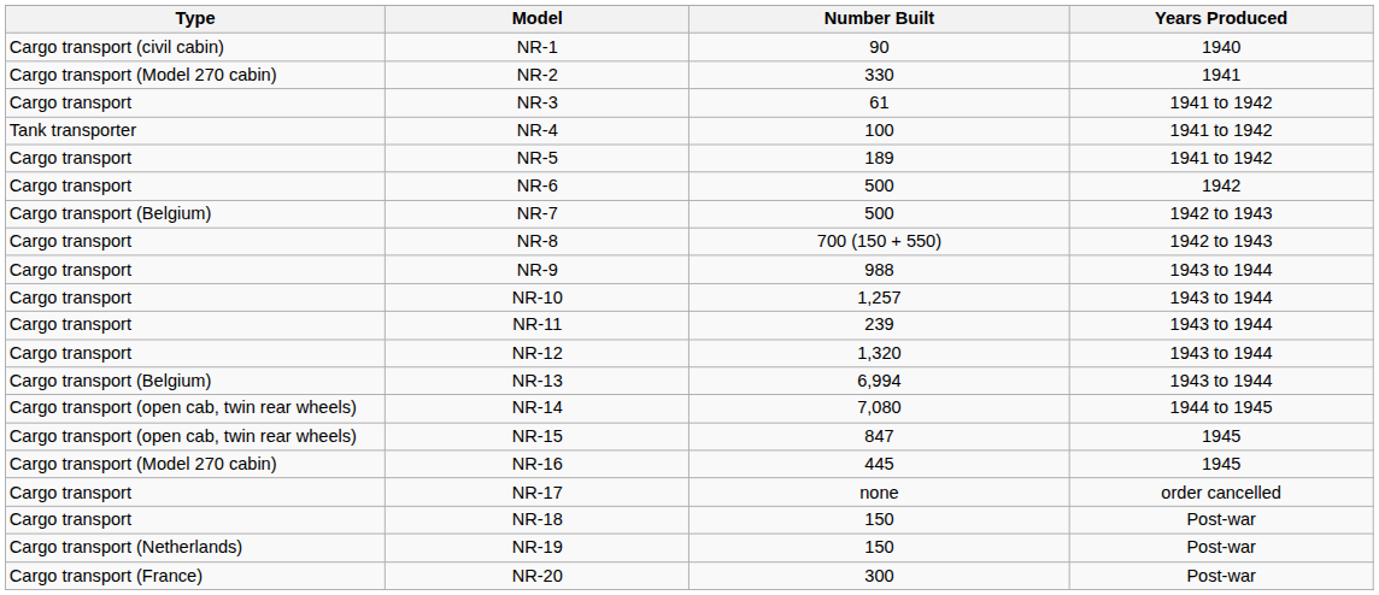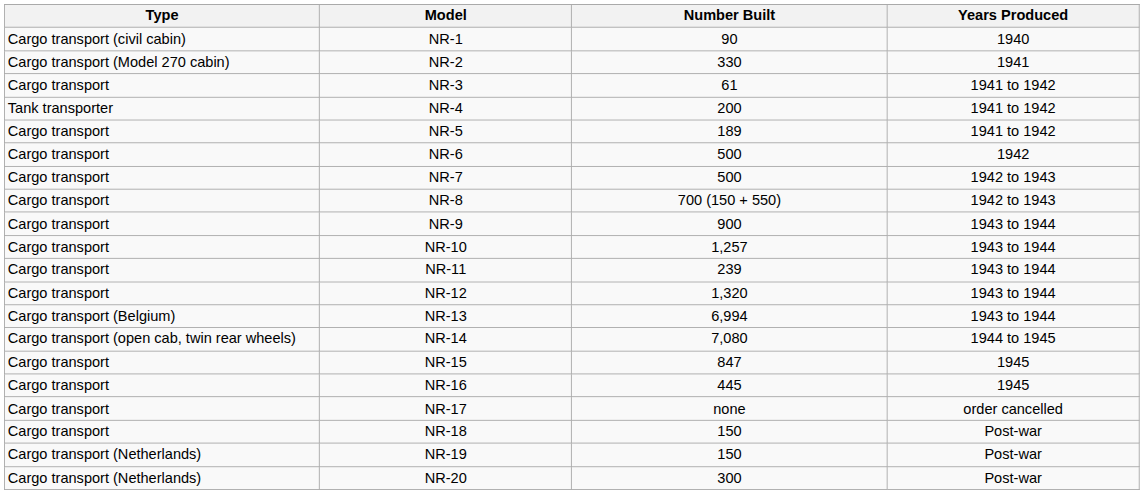NR-4 | Number Built: 100 -> 200
NR-7 | Type: Cargo transport (Belgium) -> Cargo transport
NR-9 | Number Built: 988 -> 900
NR-15 | Type: Cargo transport (open cab, twin rear wheels) -> Cargo transport
NR-16 | Type: Cargo transport (Model 270 cabin) -> Cargo transport
NR-20 | Type: Cargo transport (France) -> Cargo transport (Netherlands)
